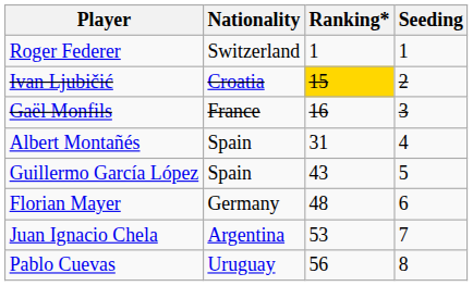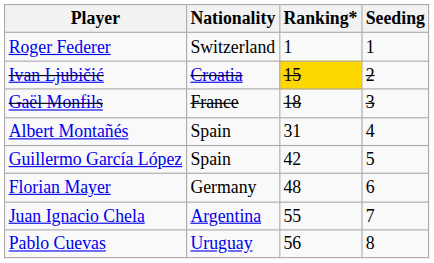Gaël Monfils | Ranking*: 16 -> 18
Guillermo García López | Ranking*: 43 -> 42
Juan Ignacio Chela | Ranking*: 53 -> 55
